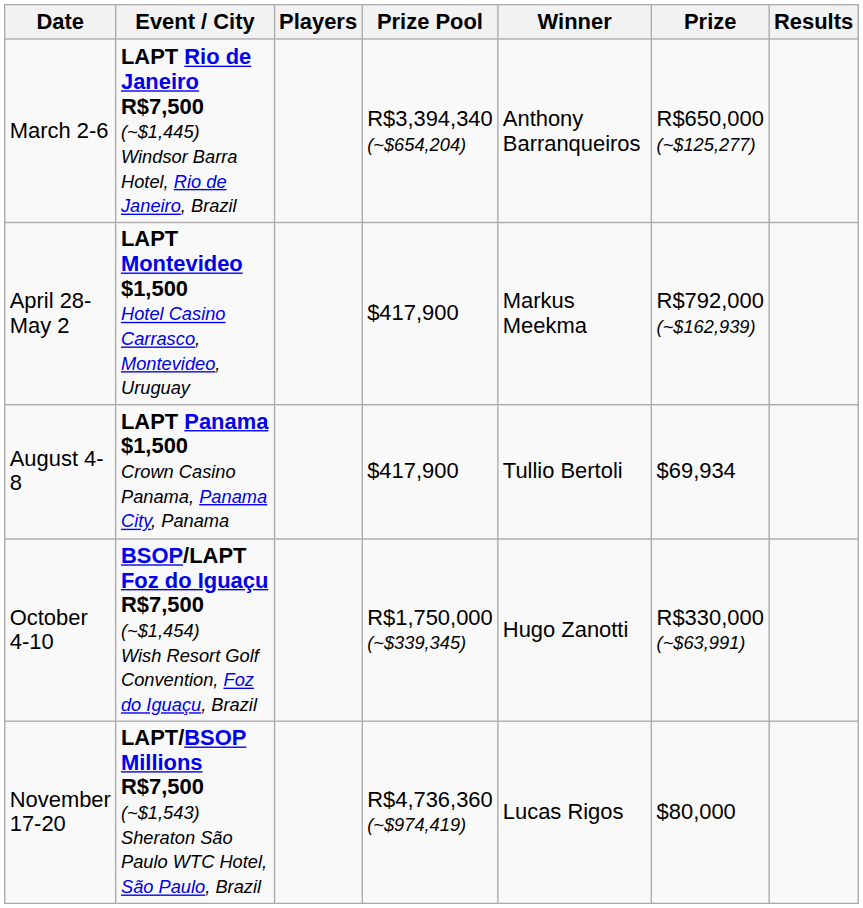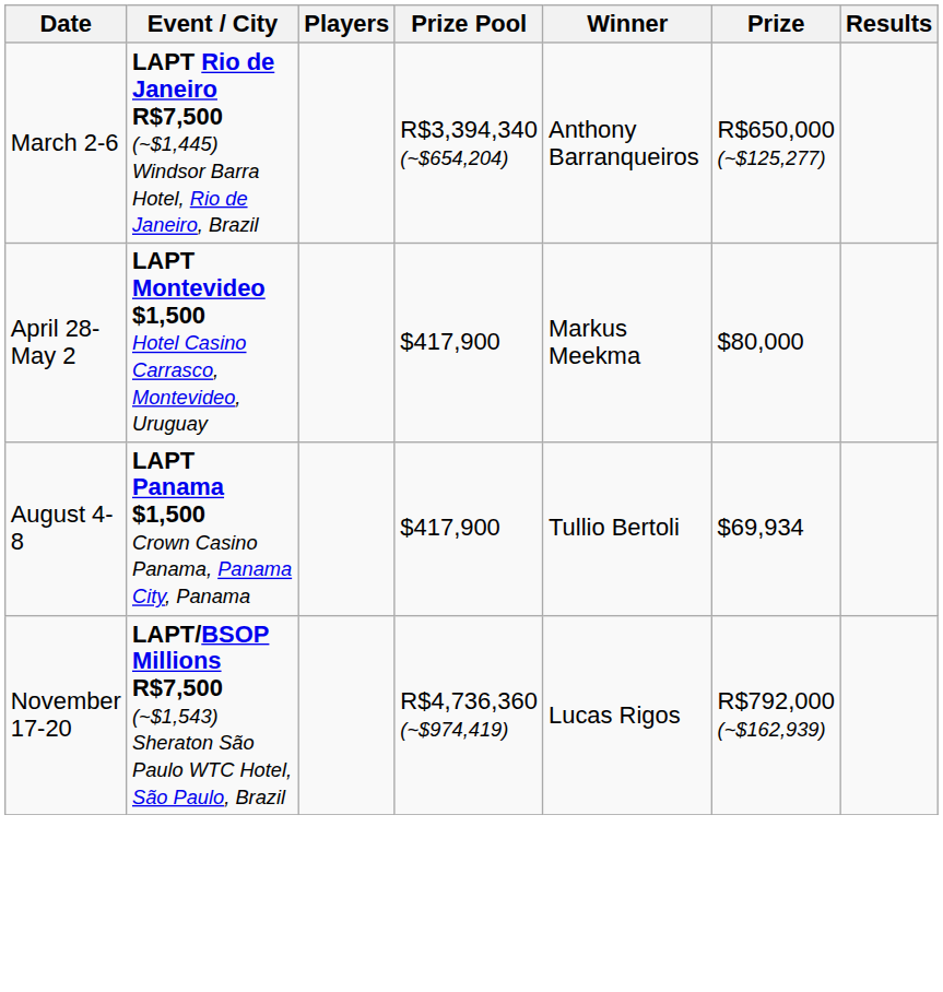April 28-May 2 | Prize: R$792,000 (~$162,939) -> $80,000
- row: October 4-10 | BSOP/LAPT Foz do Iguaçu R$7,500 (~$1,454) Wish Resort Golf Convention, Foz do Iguaçu, Brazil | R$1,750,000 (~$339,345) | Hugo Zanotti | R$330,000 (~$63,991)
November 17-20 | Prize: $80,000 -> R$792,000 (~$162,939)
